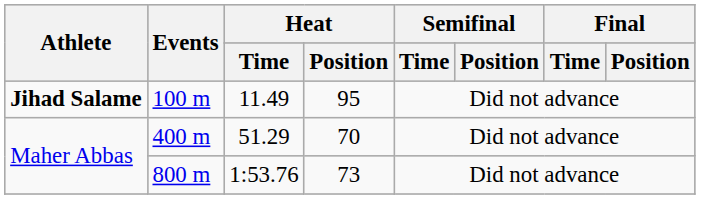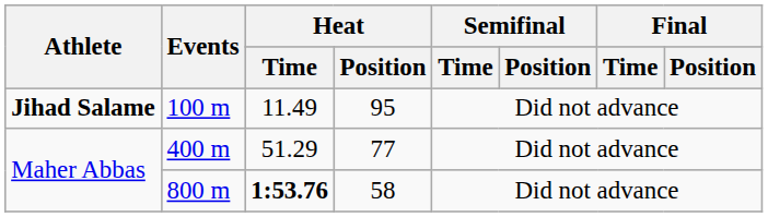400 m | Heat / Position: 70 -> 77
800 m | Heat / Time: normal -> bold
800 m | Heat / Position: 73 -> 58
